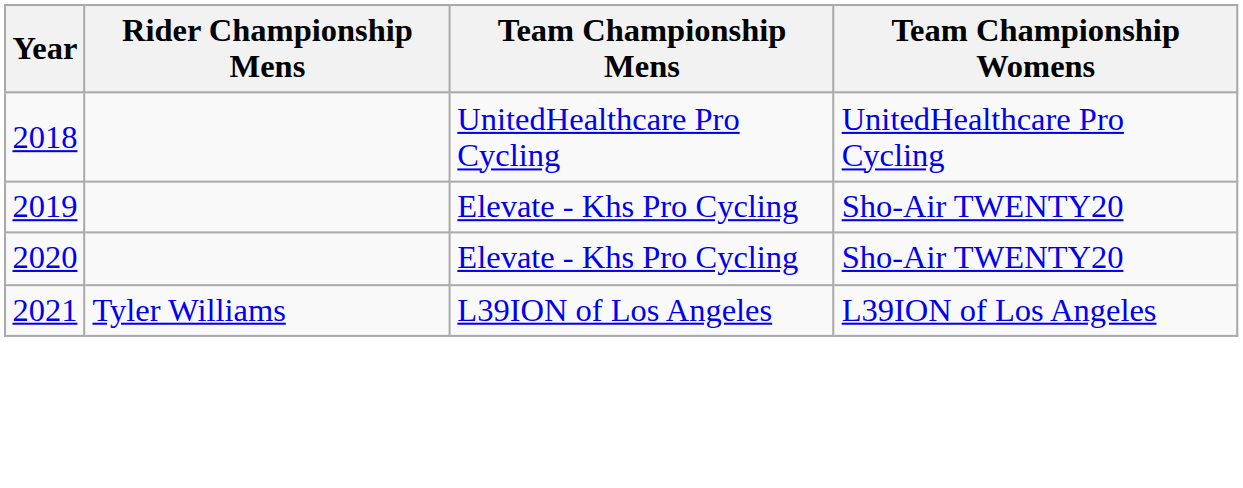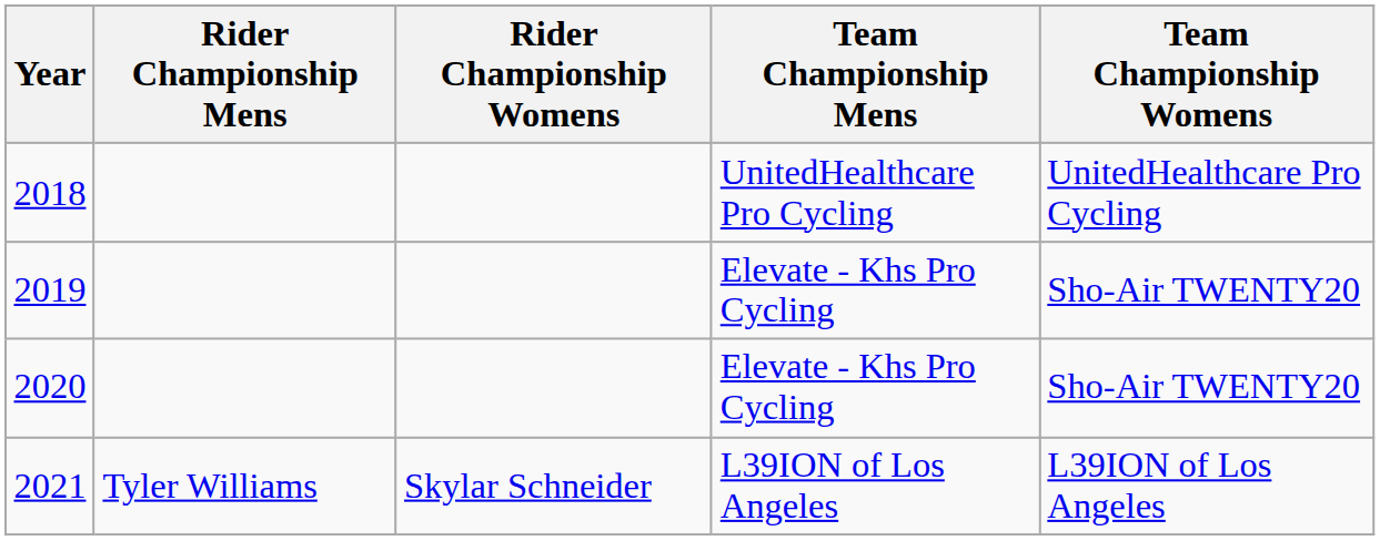+ column: Rider Championship Womens | Skylar Schneider
